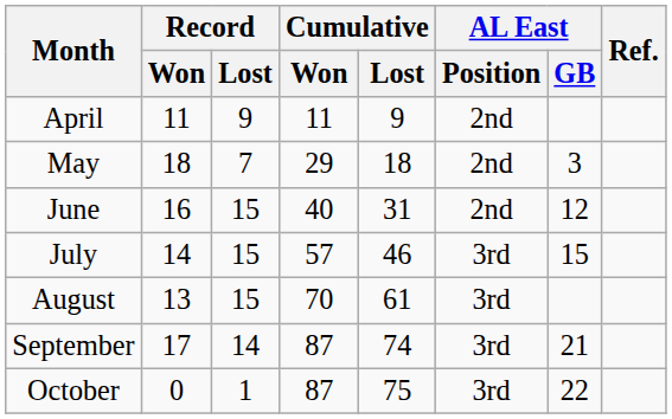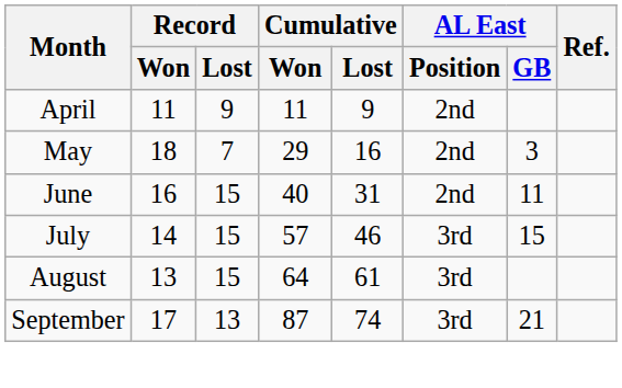May | Cumulative / Lost: 18 -> 16
June | AL East / GB: 12 -> 11
August | Cumulative / Won: 70 -> 64
September | Record / Lost: 14 -> 13
- row: October | 0 | 1 | 87 | 75 | 3rd | 22
